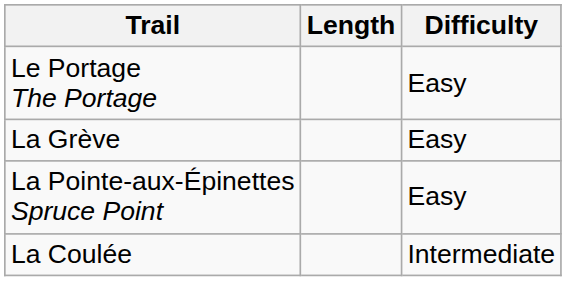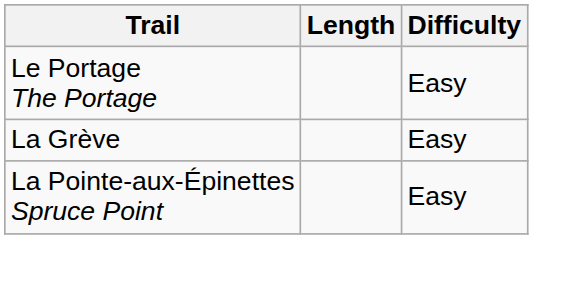- row: La Coulée | Intermediate
